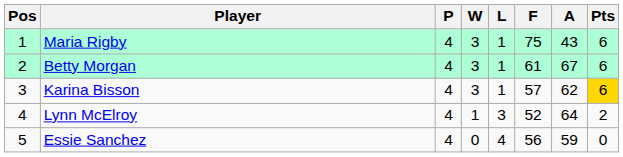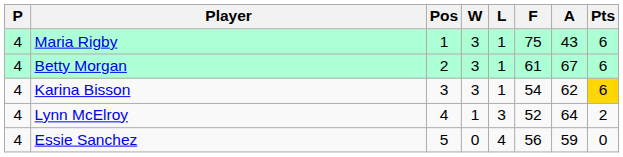columns swapped: Pos <-> P
Karina Bisson | F: 57 -> 54
